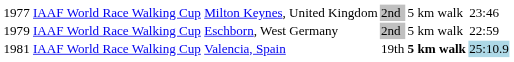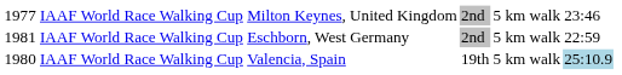Eschborn, West Germany | column 1: 1979 -> 1981
Valencia, Spain | column 1: 1981 -> 1980
Valencia, Spain | column 5: bold -> normal
